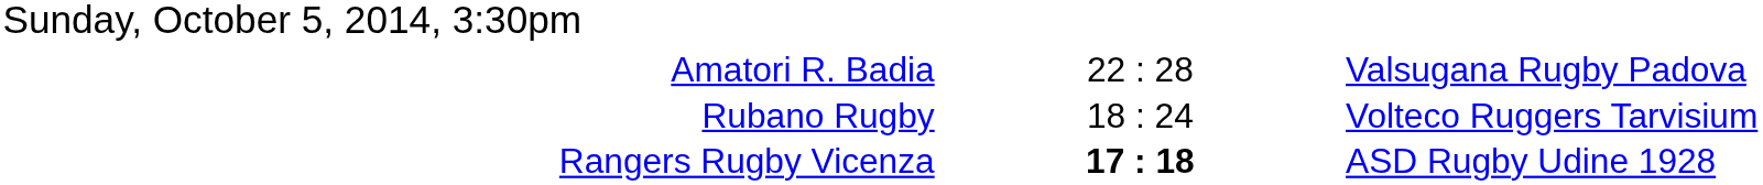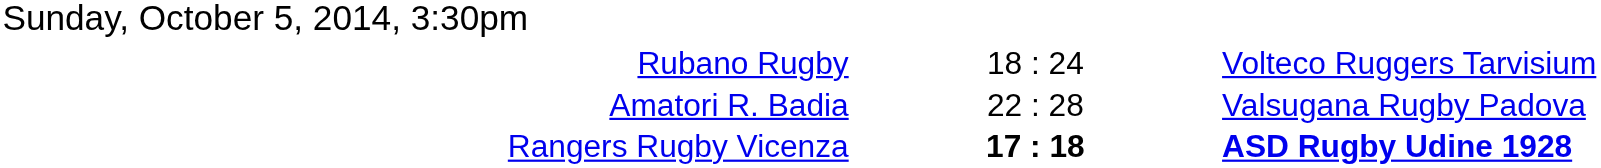rows swapped: Amatori R. Badia <-> Rubano Rugby
Rangers Rugby Vicenza | column 3: normal -> bold
